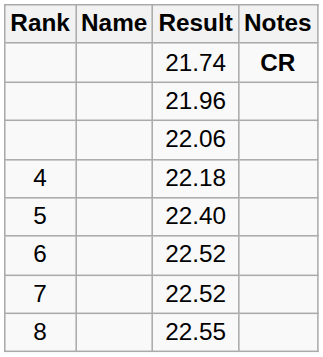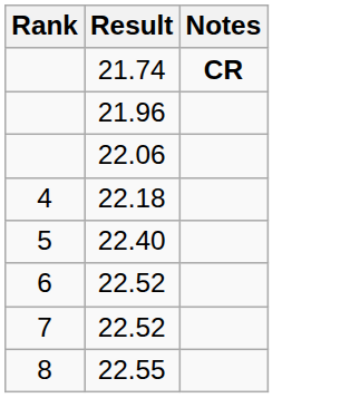- column: Name
